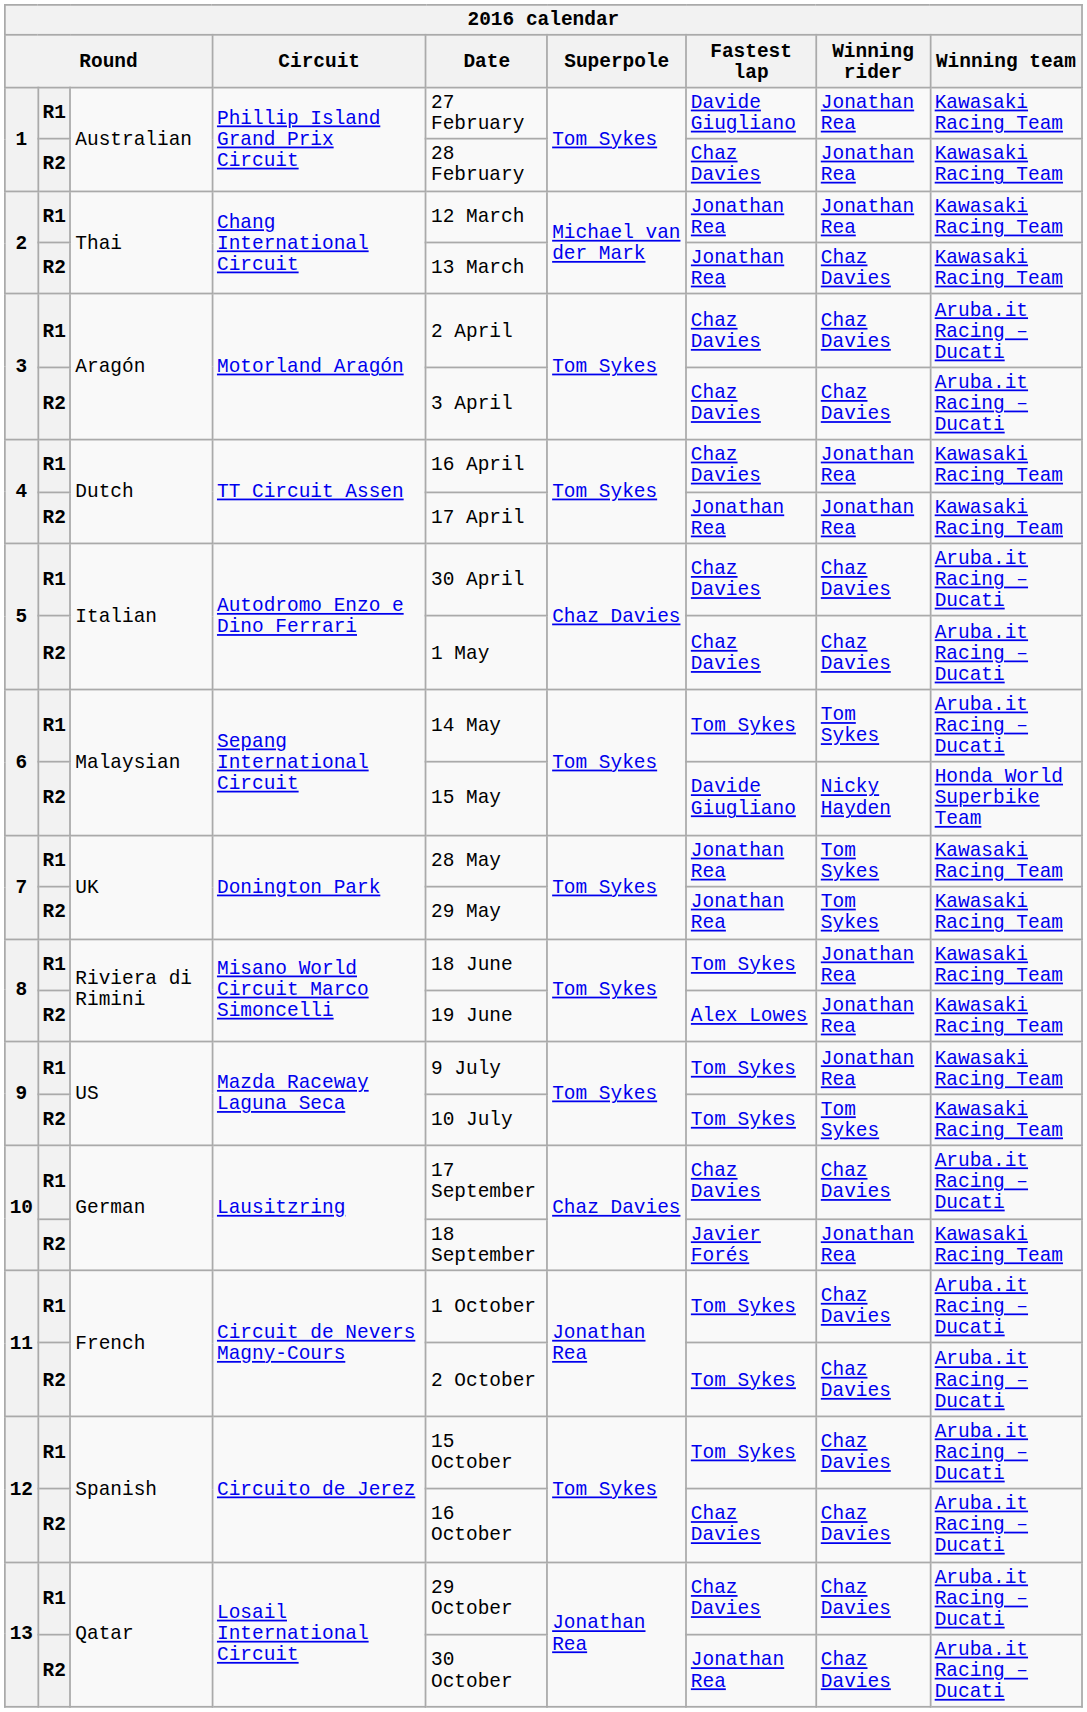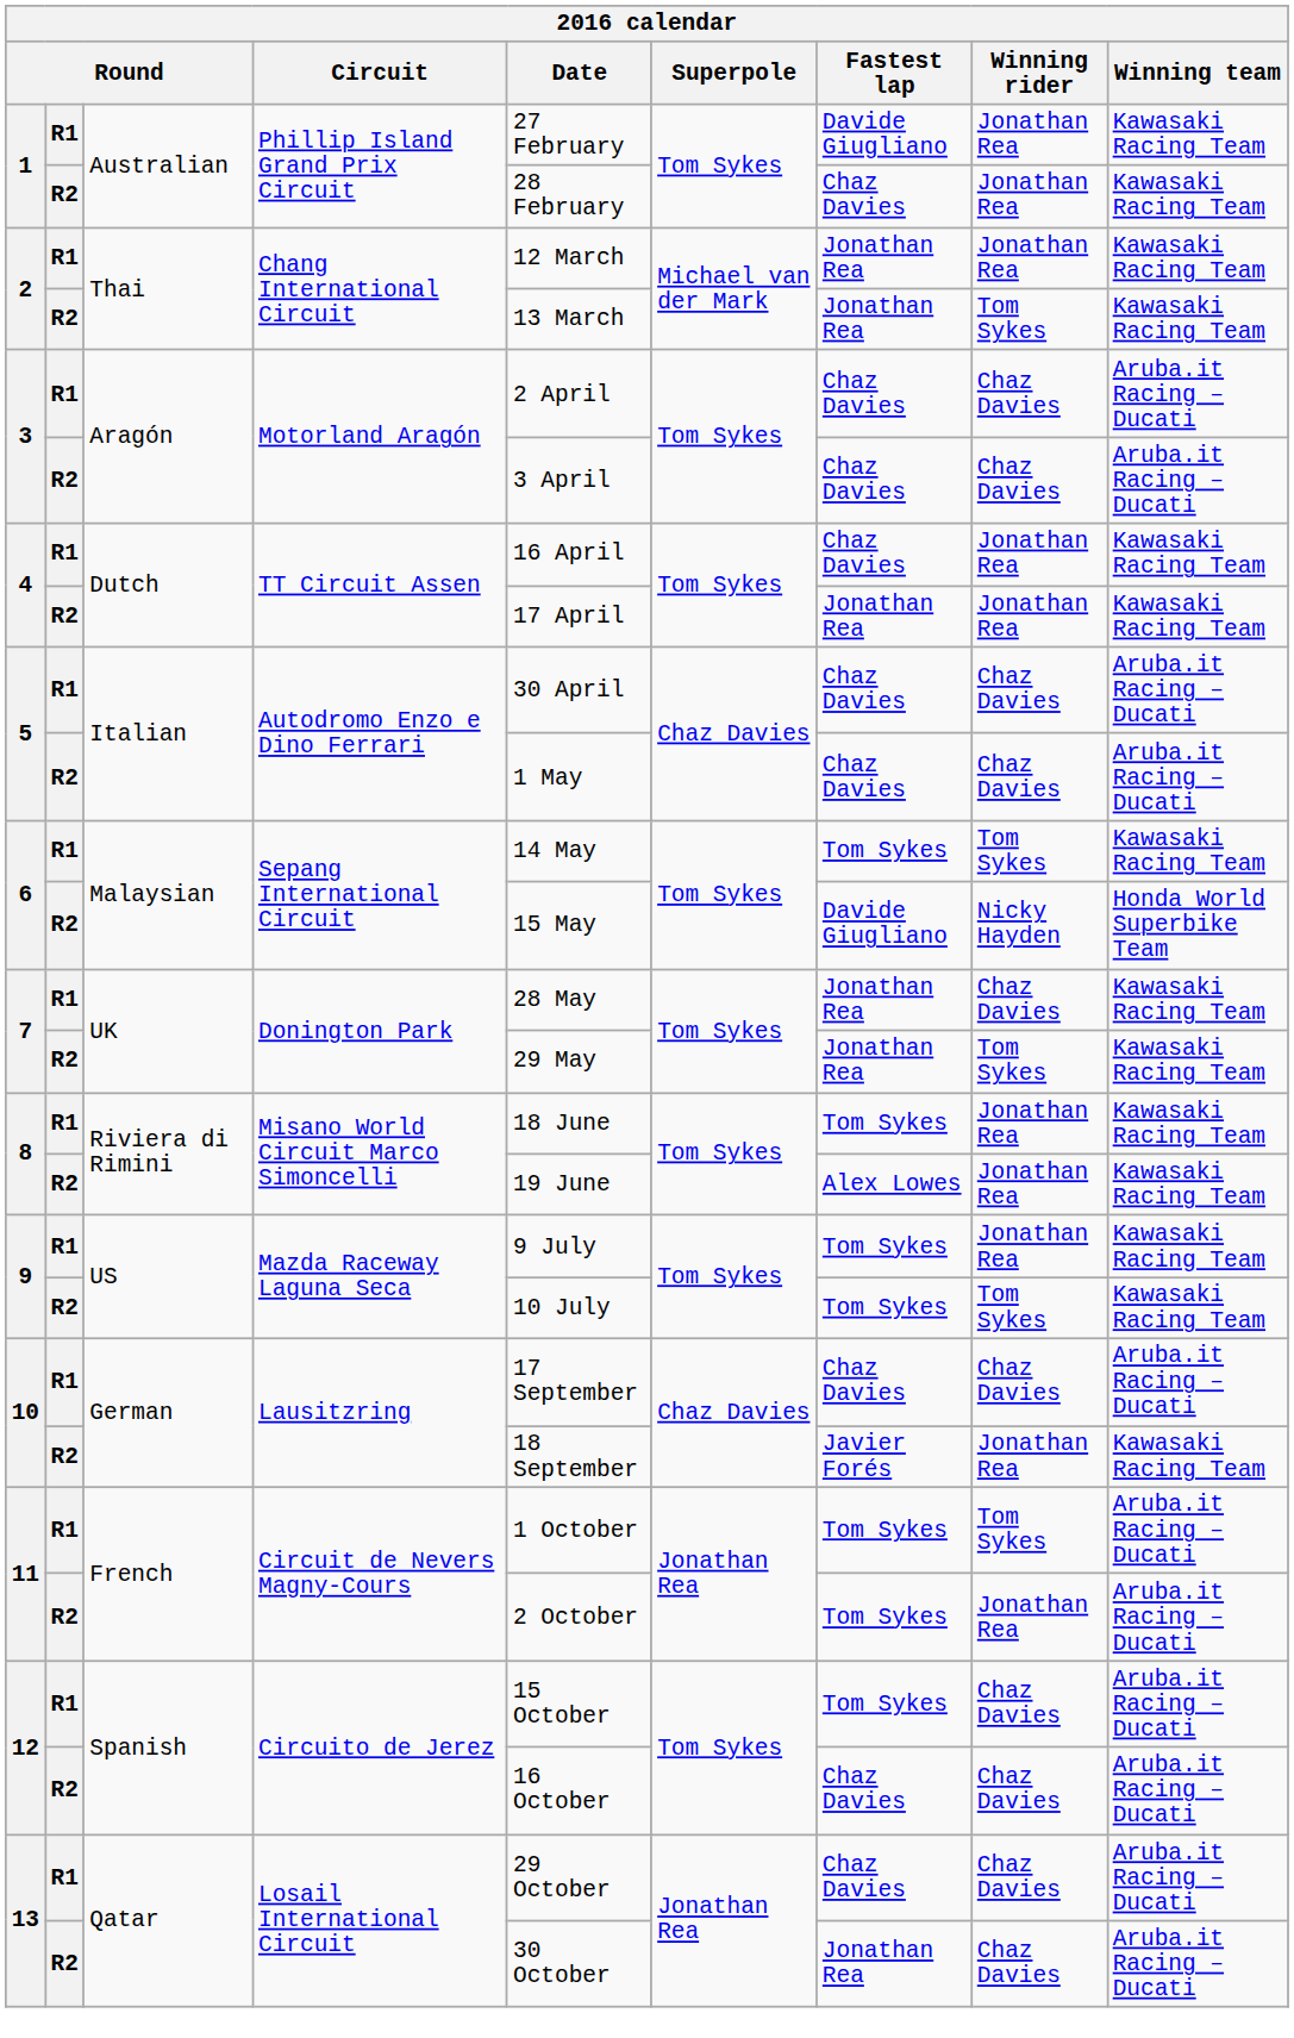2 / R2 | Winning rider: Chaz Davies -> Tom Sykes
6 / R1 | Winning team: Aruba.it Racing – Ducati -> Kawasaki Racing Team
7 / R1 | Winning rider: Tom Sykes -> Chaz Davies
11 / R1 | Winning rider: Chaz Davies -> Tom Sykes
11 / R2 | Winning rider: Chaz Davies -> Jonathan Rea
